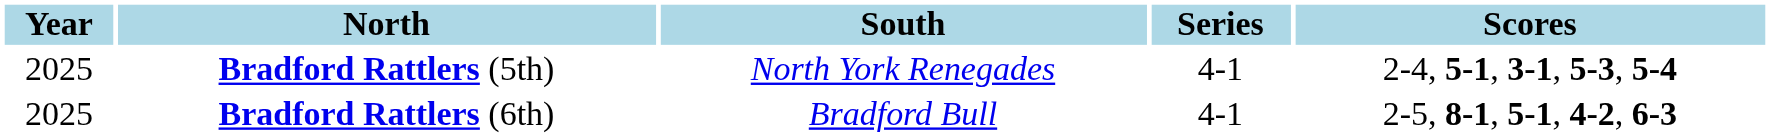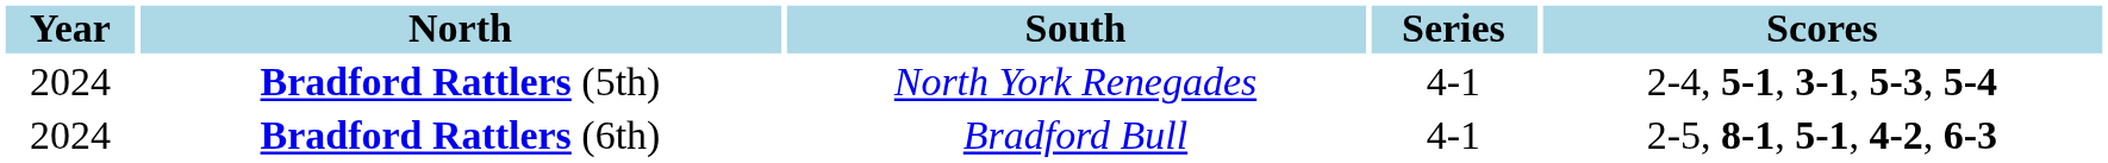Bradford Rattlers (5th) | Year: 2025 -> 2024
Bradford Rattlers (6th) | Year: 2025 -> 2024
